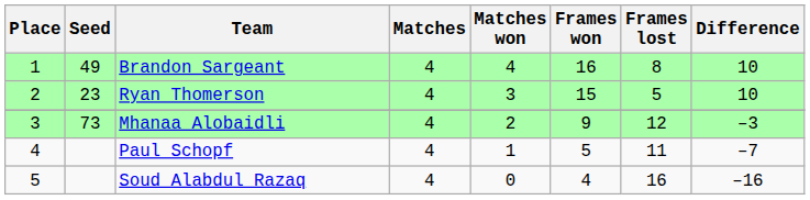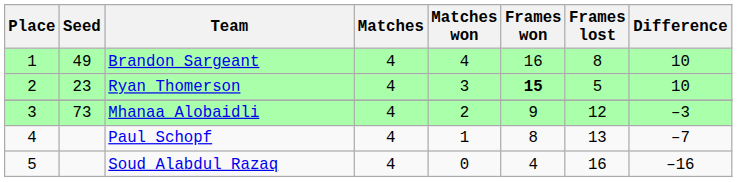Ryan Thomerson | Frames won: normal -> bold
Paul Schopf | Frames won: 5 -> 8
Paul Schopf | Frames lost: 11 -> 13
